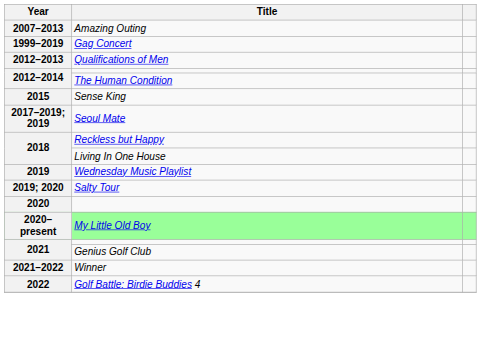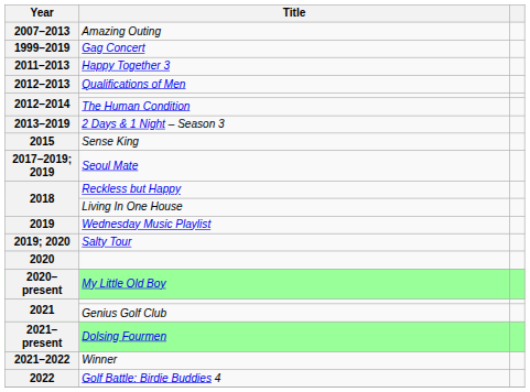+ row: 2011–2013 | Happy Together 3
+ row: 2013–2019 | 2 Days & 1 Night – Season 3
+ row: 2021–present | Dolsing Fourmen
